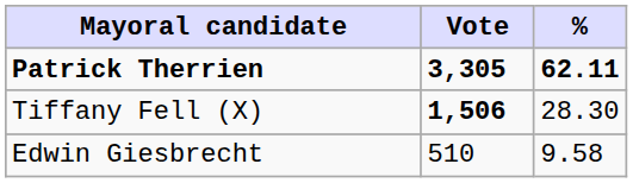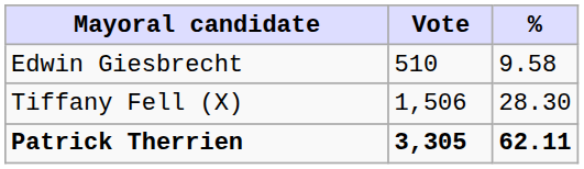rows swapped: Patrick Therrien <-> Edwin Giesbrecht
Tiffany Fell (X) | Vote: bold -> normal
